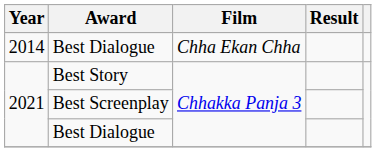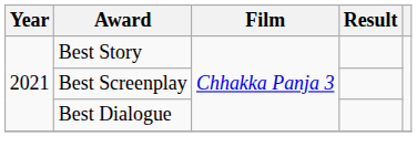- row: 2014 | Best Dialogue | Chha Ekan Chha
